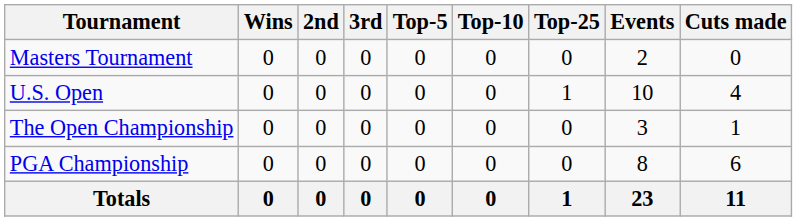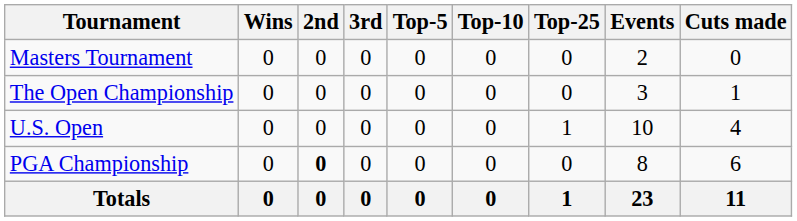rows swapped: U.S. Open <-> The Open Championship
PGA Championship | 2nd: normal -> bold
